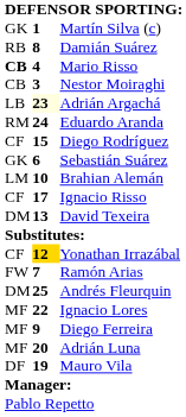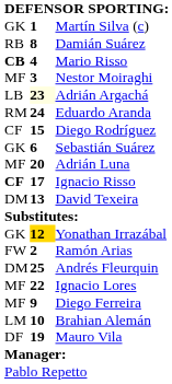Nestor Moiraghi | column 1: CB -> MF
rows swapped: Brahian Alemán <-> Adrián Luna
Ignacio Risso | column 1: normal -> bold
Yonathan Irrazábal | column 1: CF -> GK
Ramón Arias | column 2: 7 -> 2
